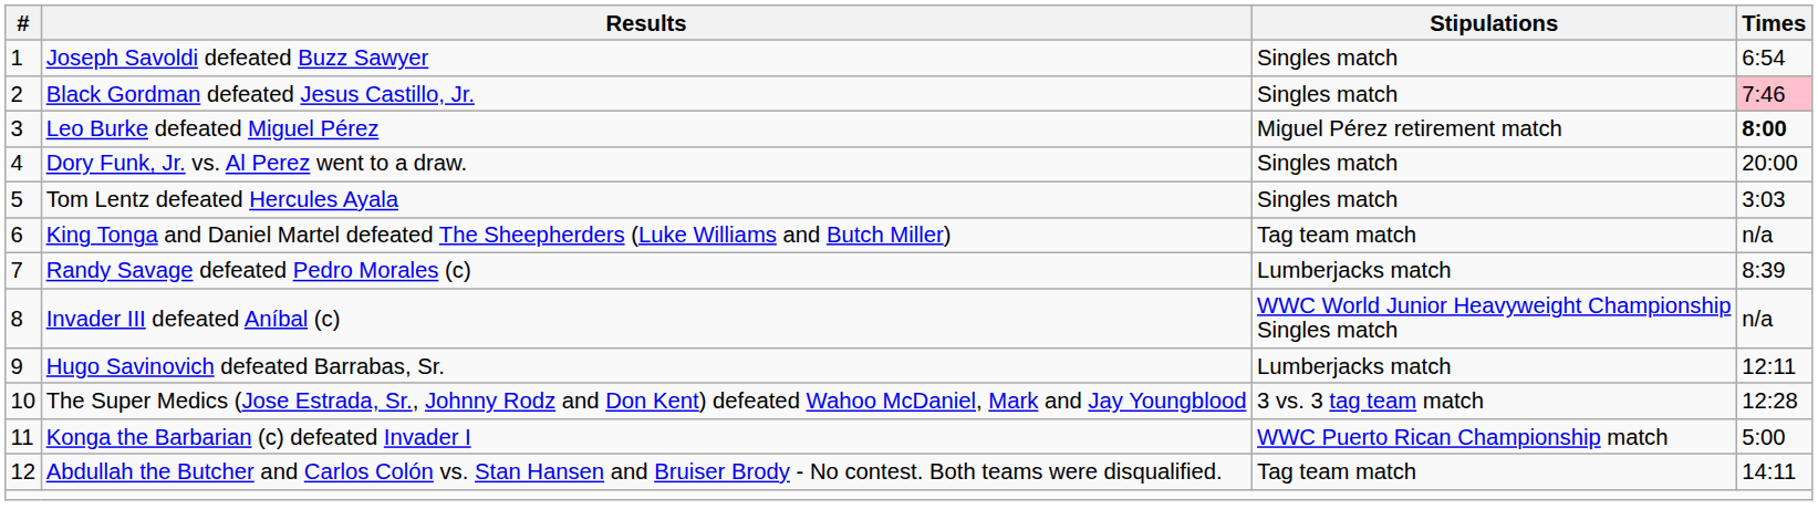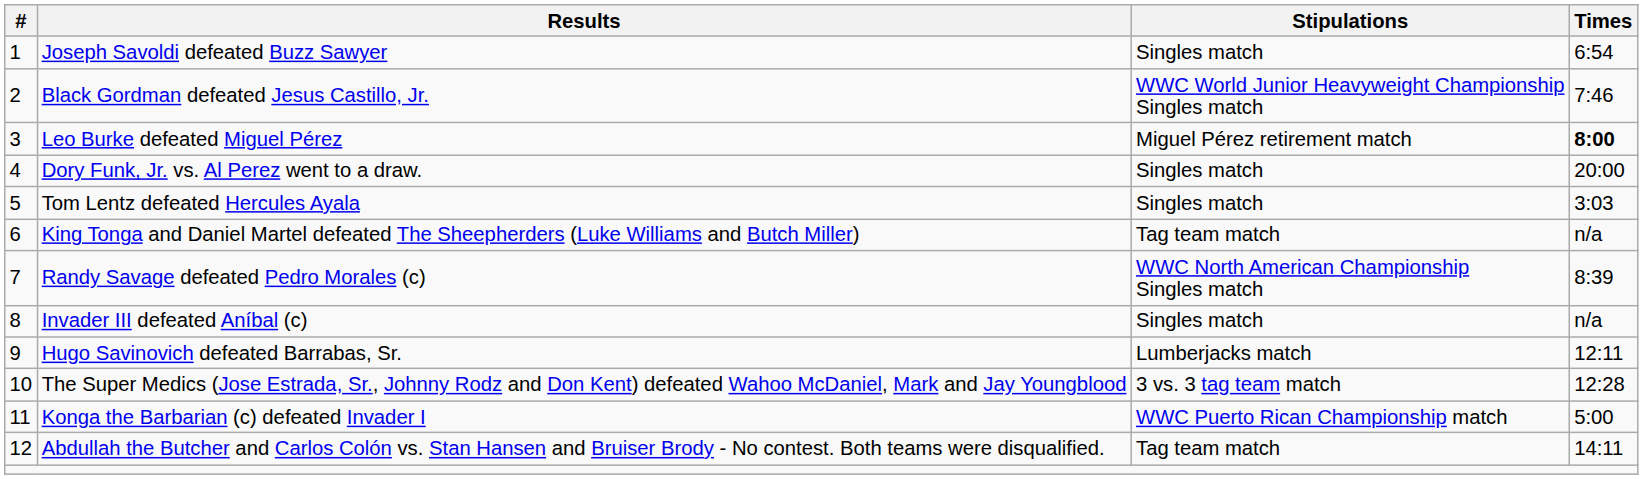Black Gordman defeated Jesus Castillo, Jr. | Stipulations: Singles match -> WWC World Junior Heavyweight Championship Singles match
Black Gordman defeated Jesus Castillo, Jr. | Times: pink background -> no background
Randy Savage defeated Pedro Morales (c) | Stipulations: Lumberjacks match -> WWC North American Championship Singles match
Invader III defeated Aníbal (c) | Stipulations: WWC World Junior Heavyweight Championship Singles match -> Singles match
